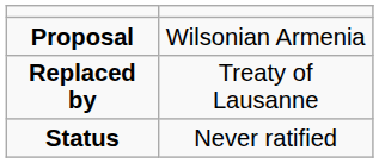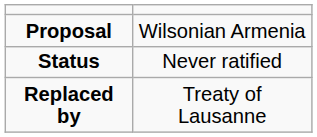rows swapped: Status <-> Replaced by
